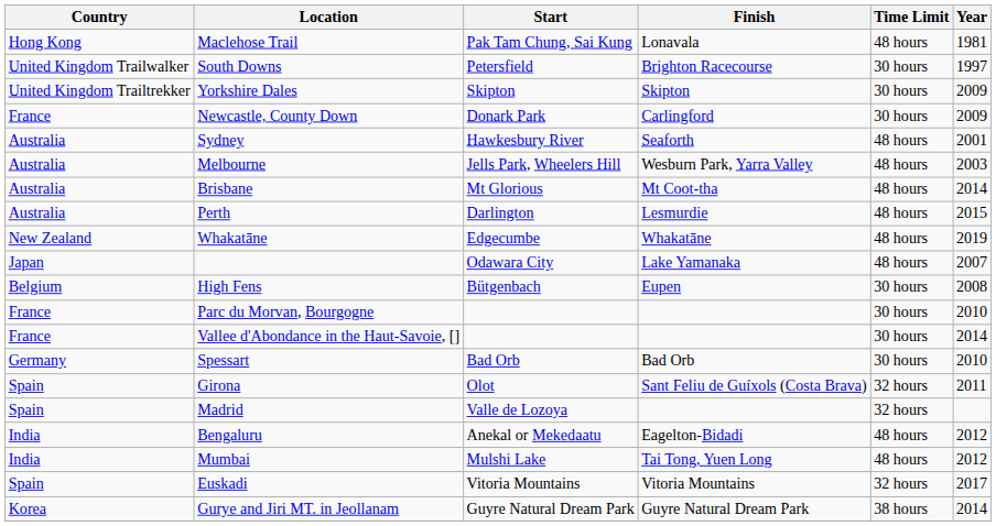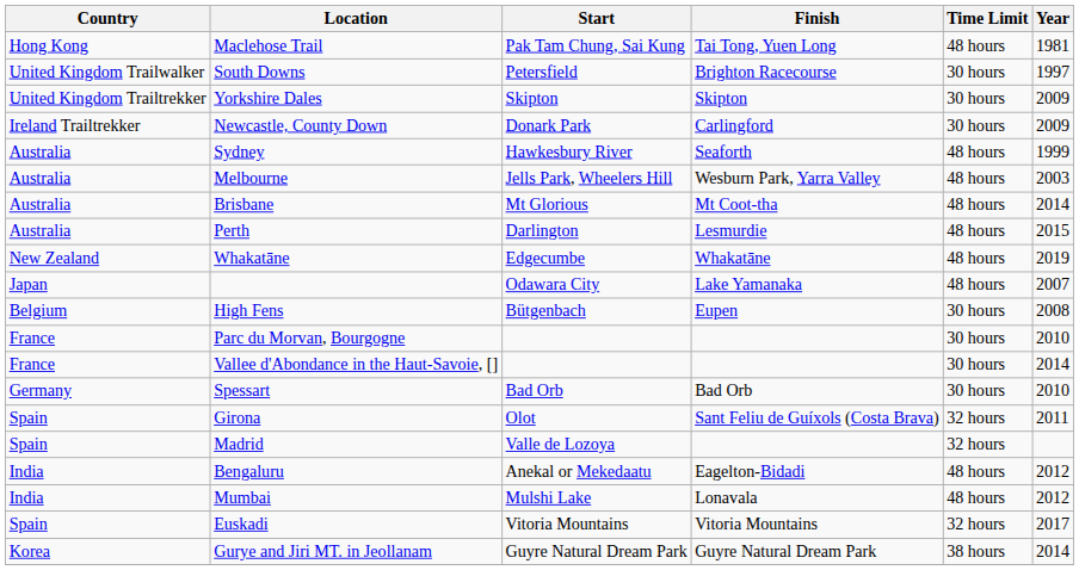Maclehose Trail | Finish: Lonavala -> Tai Tong, Yuen Long
Newcastle, County Down | Country: France -> Ireland Trailtrekker
Sydney | Year: 2001 -> 1999
Mumbai | Finish: Tai Tong, Yuen Long -> Lonavala
